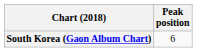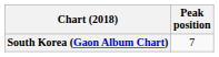South Korea (Gaon Album Chart) | Peak position: 6 -> 7
